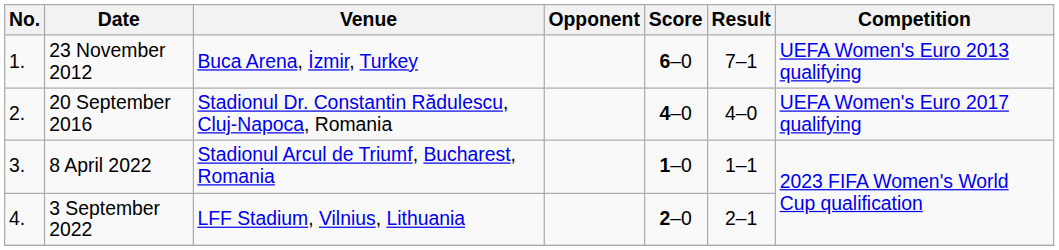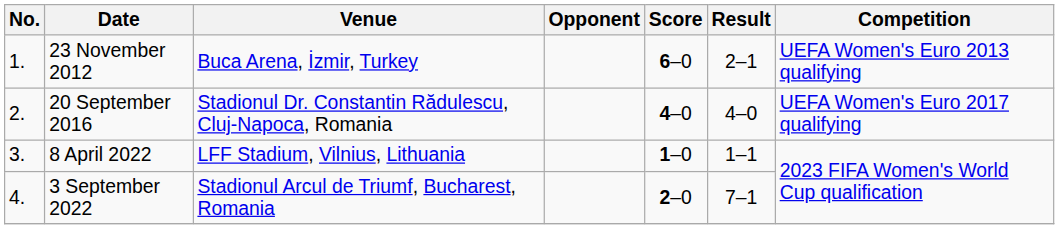23 November 2012 | Result: 7–1 -> 2–1
8 April 2022 | Venue: Stadionul Arcul de Triumf, Bucharest, Romania -> LFF Stadium, Vilnius, Lithuania
3 September 2022 | Venue: LFF Stadium, Vilnius, Lithuania -> Stadionul Arcul de Triumf, Bucharest, Romania
3 September 2022 | Result: 2–1 -> 7–1
